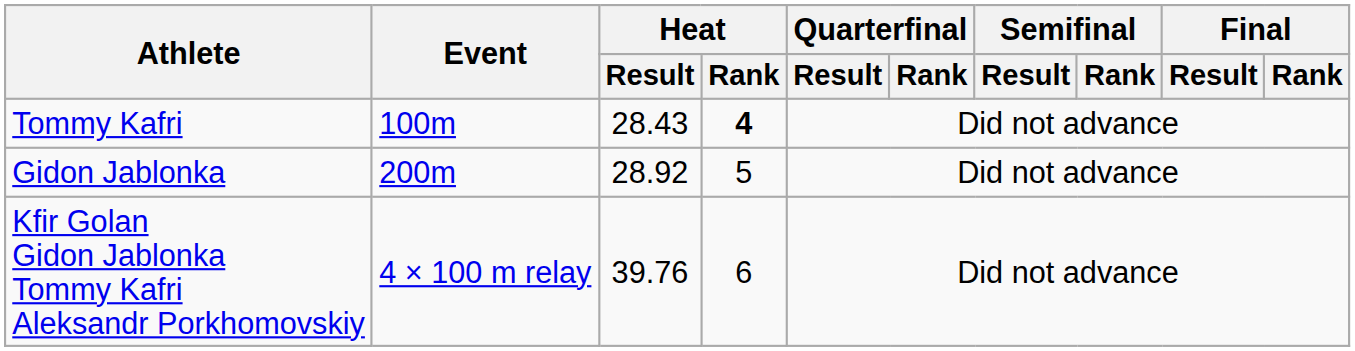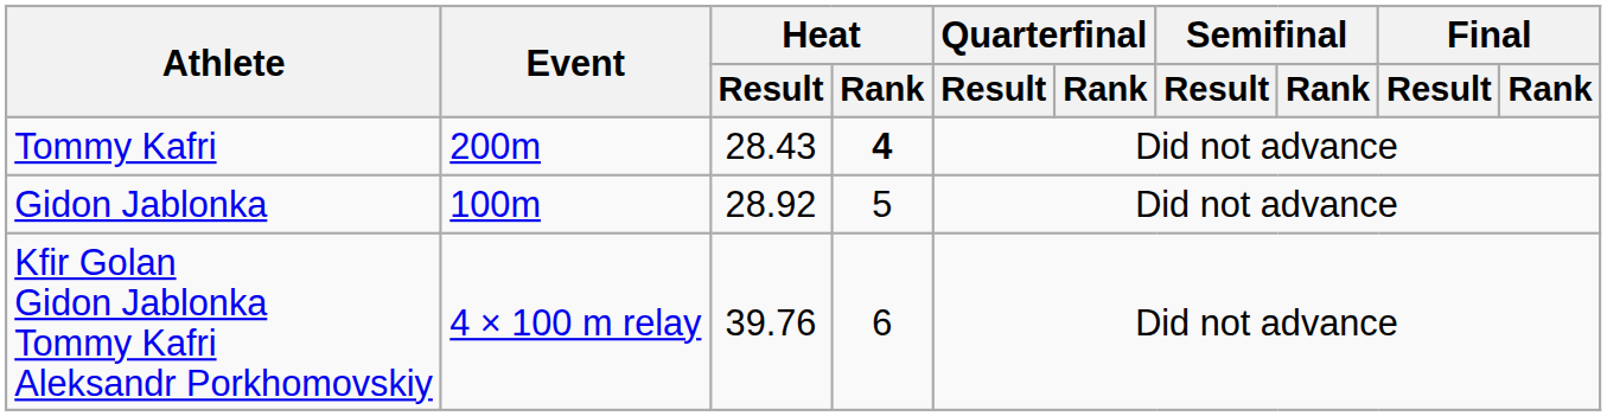Tommy Kafri | Event: 100m -> 200m
Gidon Jablonka | Event: 200m -> 100m
